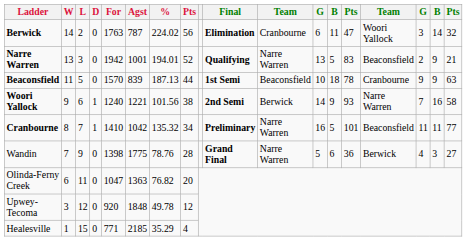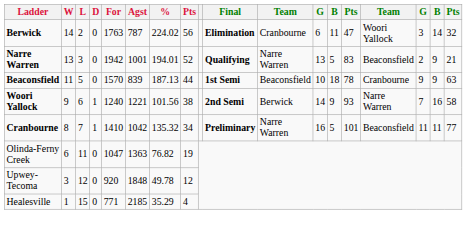- row: Wandin | 7 | 9 | 0 | 1398 | 1775 | 78.76 | 28 | Grand Final | Narre Warren | 5 | 6 | 36 | Berwick | 4 | 3 | 27
Olinda-Ferny Creek | column 8: 20 -> 19
